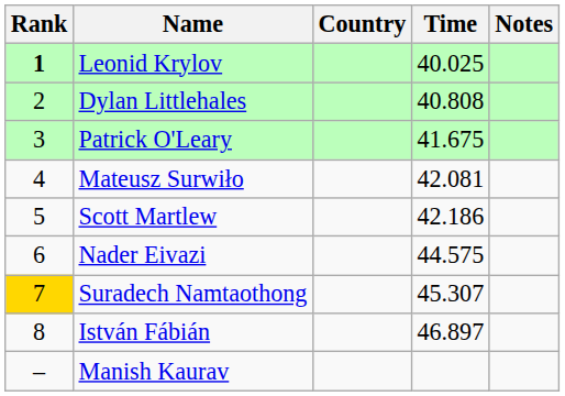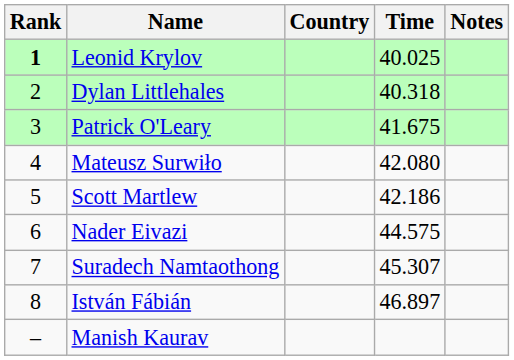Dylan Littlehales | Time: 40.808 -> 40.318
Mateusz Surwiło | Time: 42.081 -> 42.080
Suradech Namtaothong | Rank: gold background -> no background
